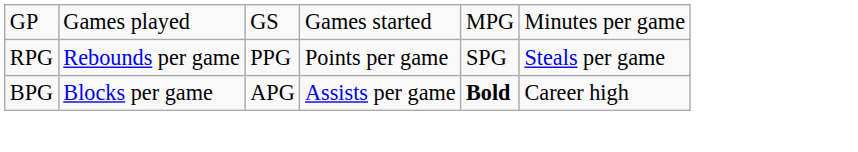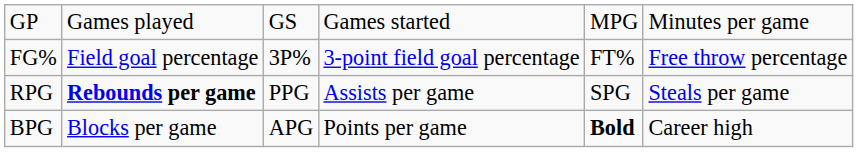+ row: FG% | Field goal percentage | 3P% | 3-point field goal percentage | FT% | Free throw percentage
RPG | column 2: normal -> bold
RPG | column 4: Points per game -> Assists per game
BPG | column 4: Assists per game -> Points per game
